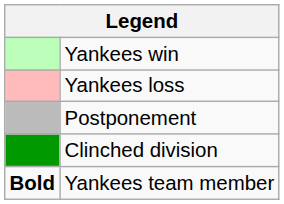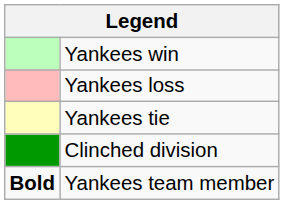+ row: Yankees tie
- row: Postponement
